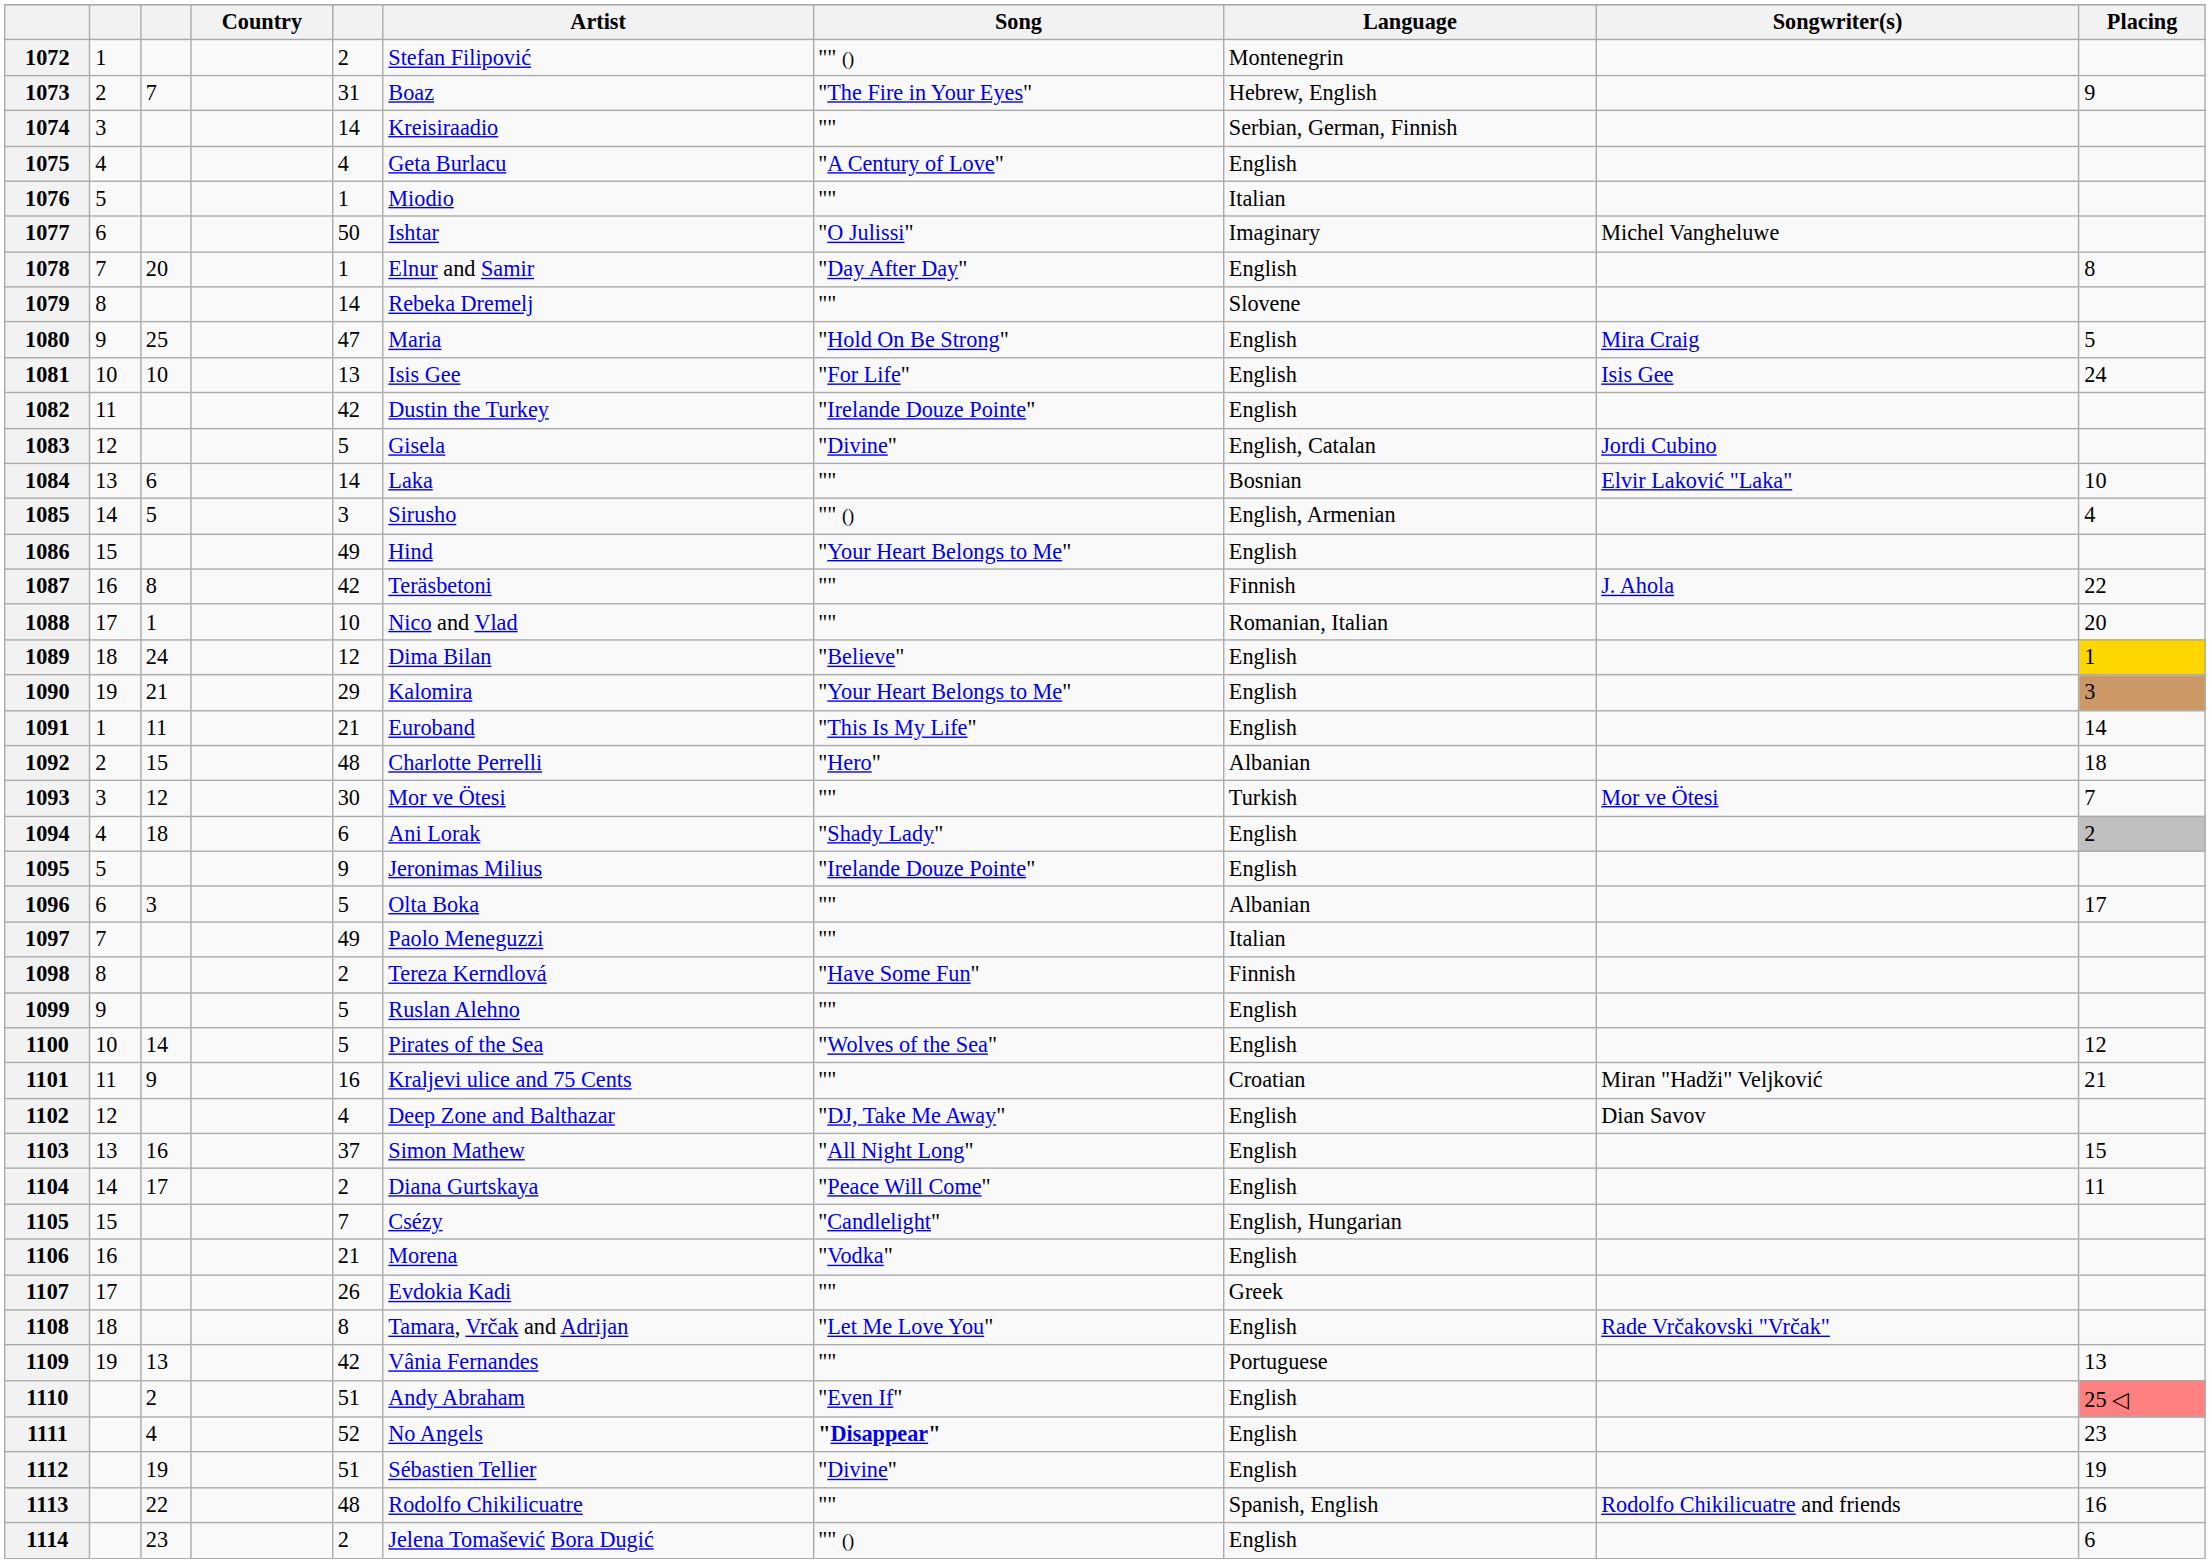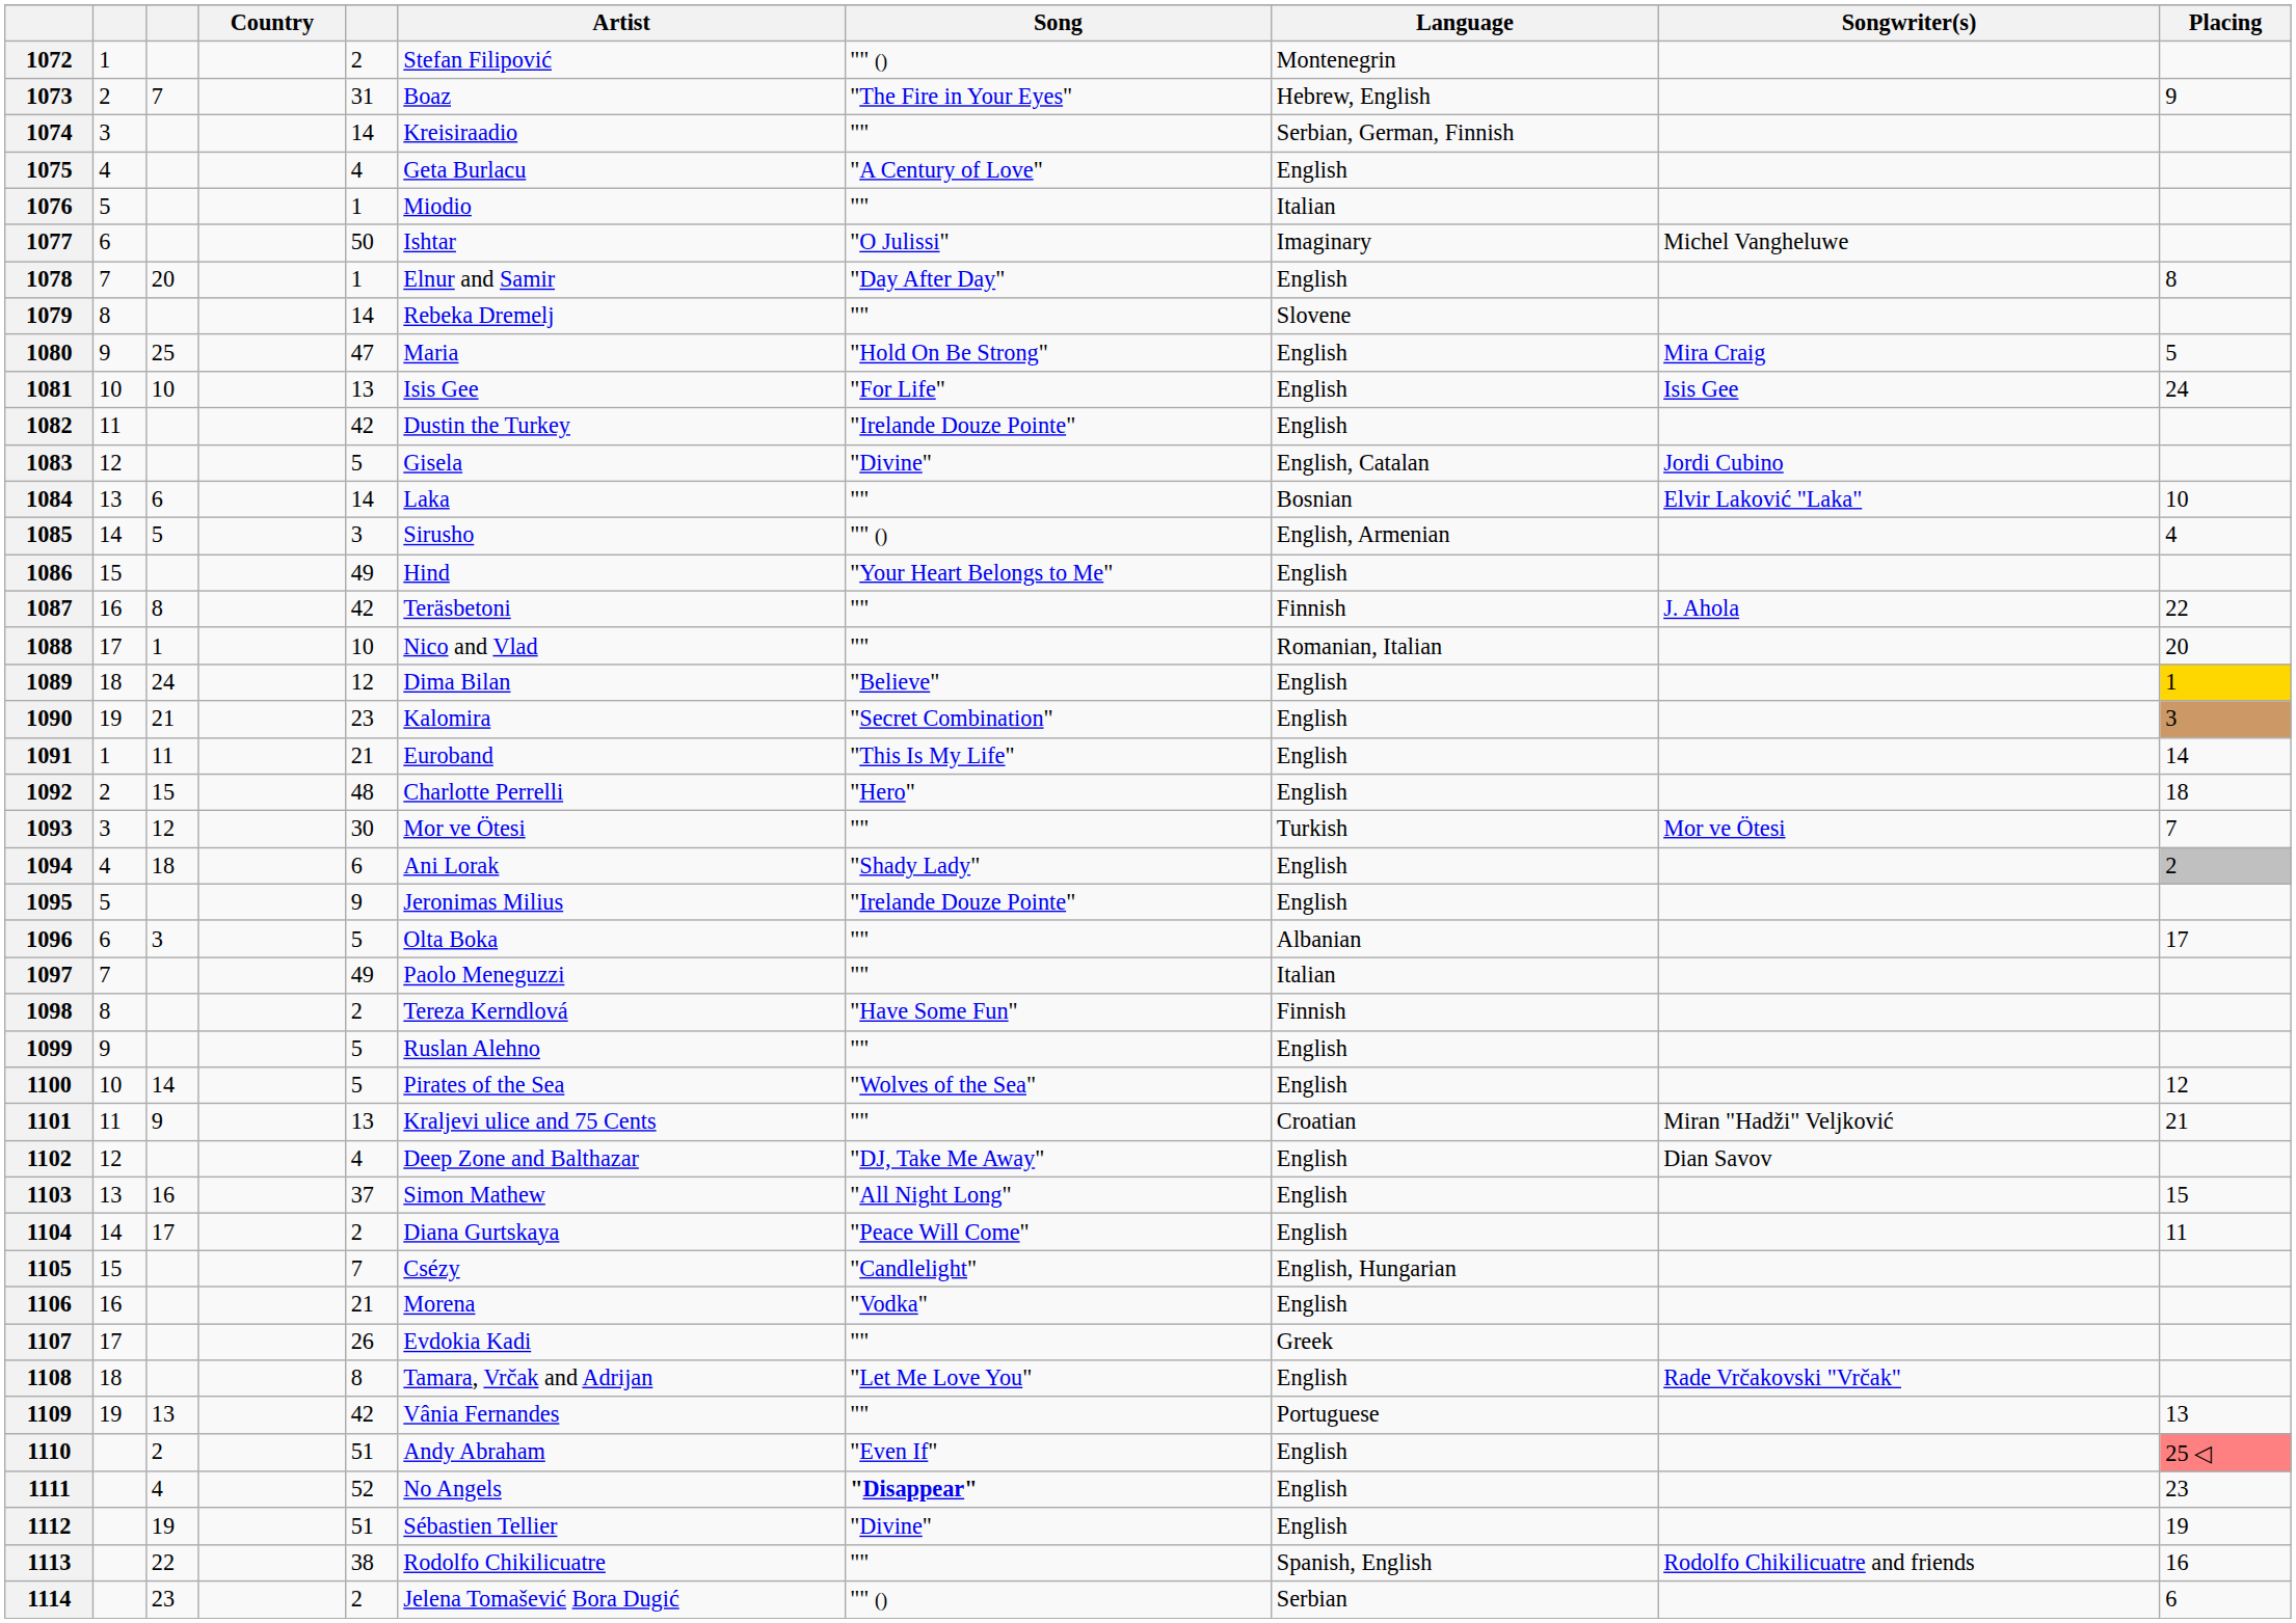1090 | column 5: 29 -> 23
1090 | Song: "Your Heart Belongs to Me" -> "Secret Combination"
1092 | Language: Albanian -> English
1101 | column 5: 16 -> 13
1113 | column 5: 48 -> 38
1114 | Language: English -> Serbian
